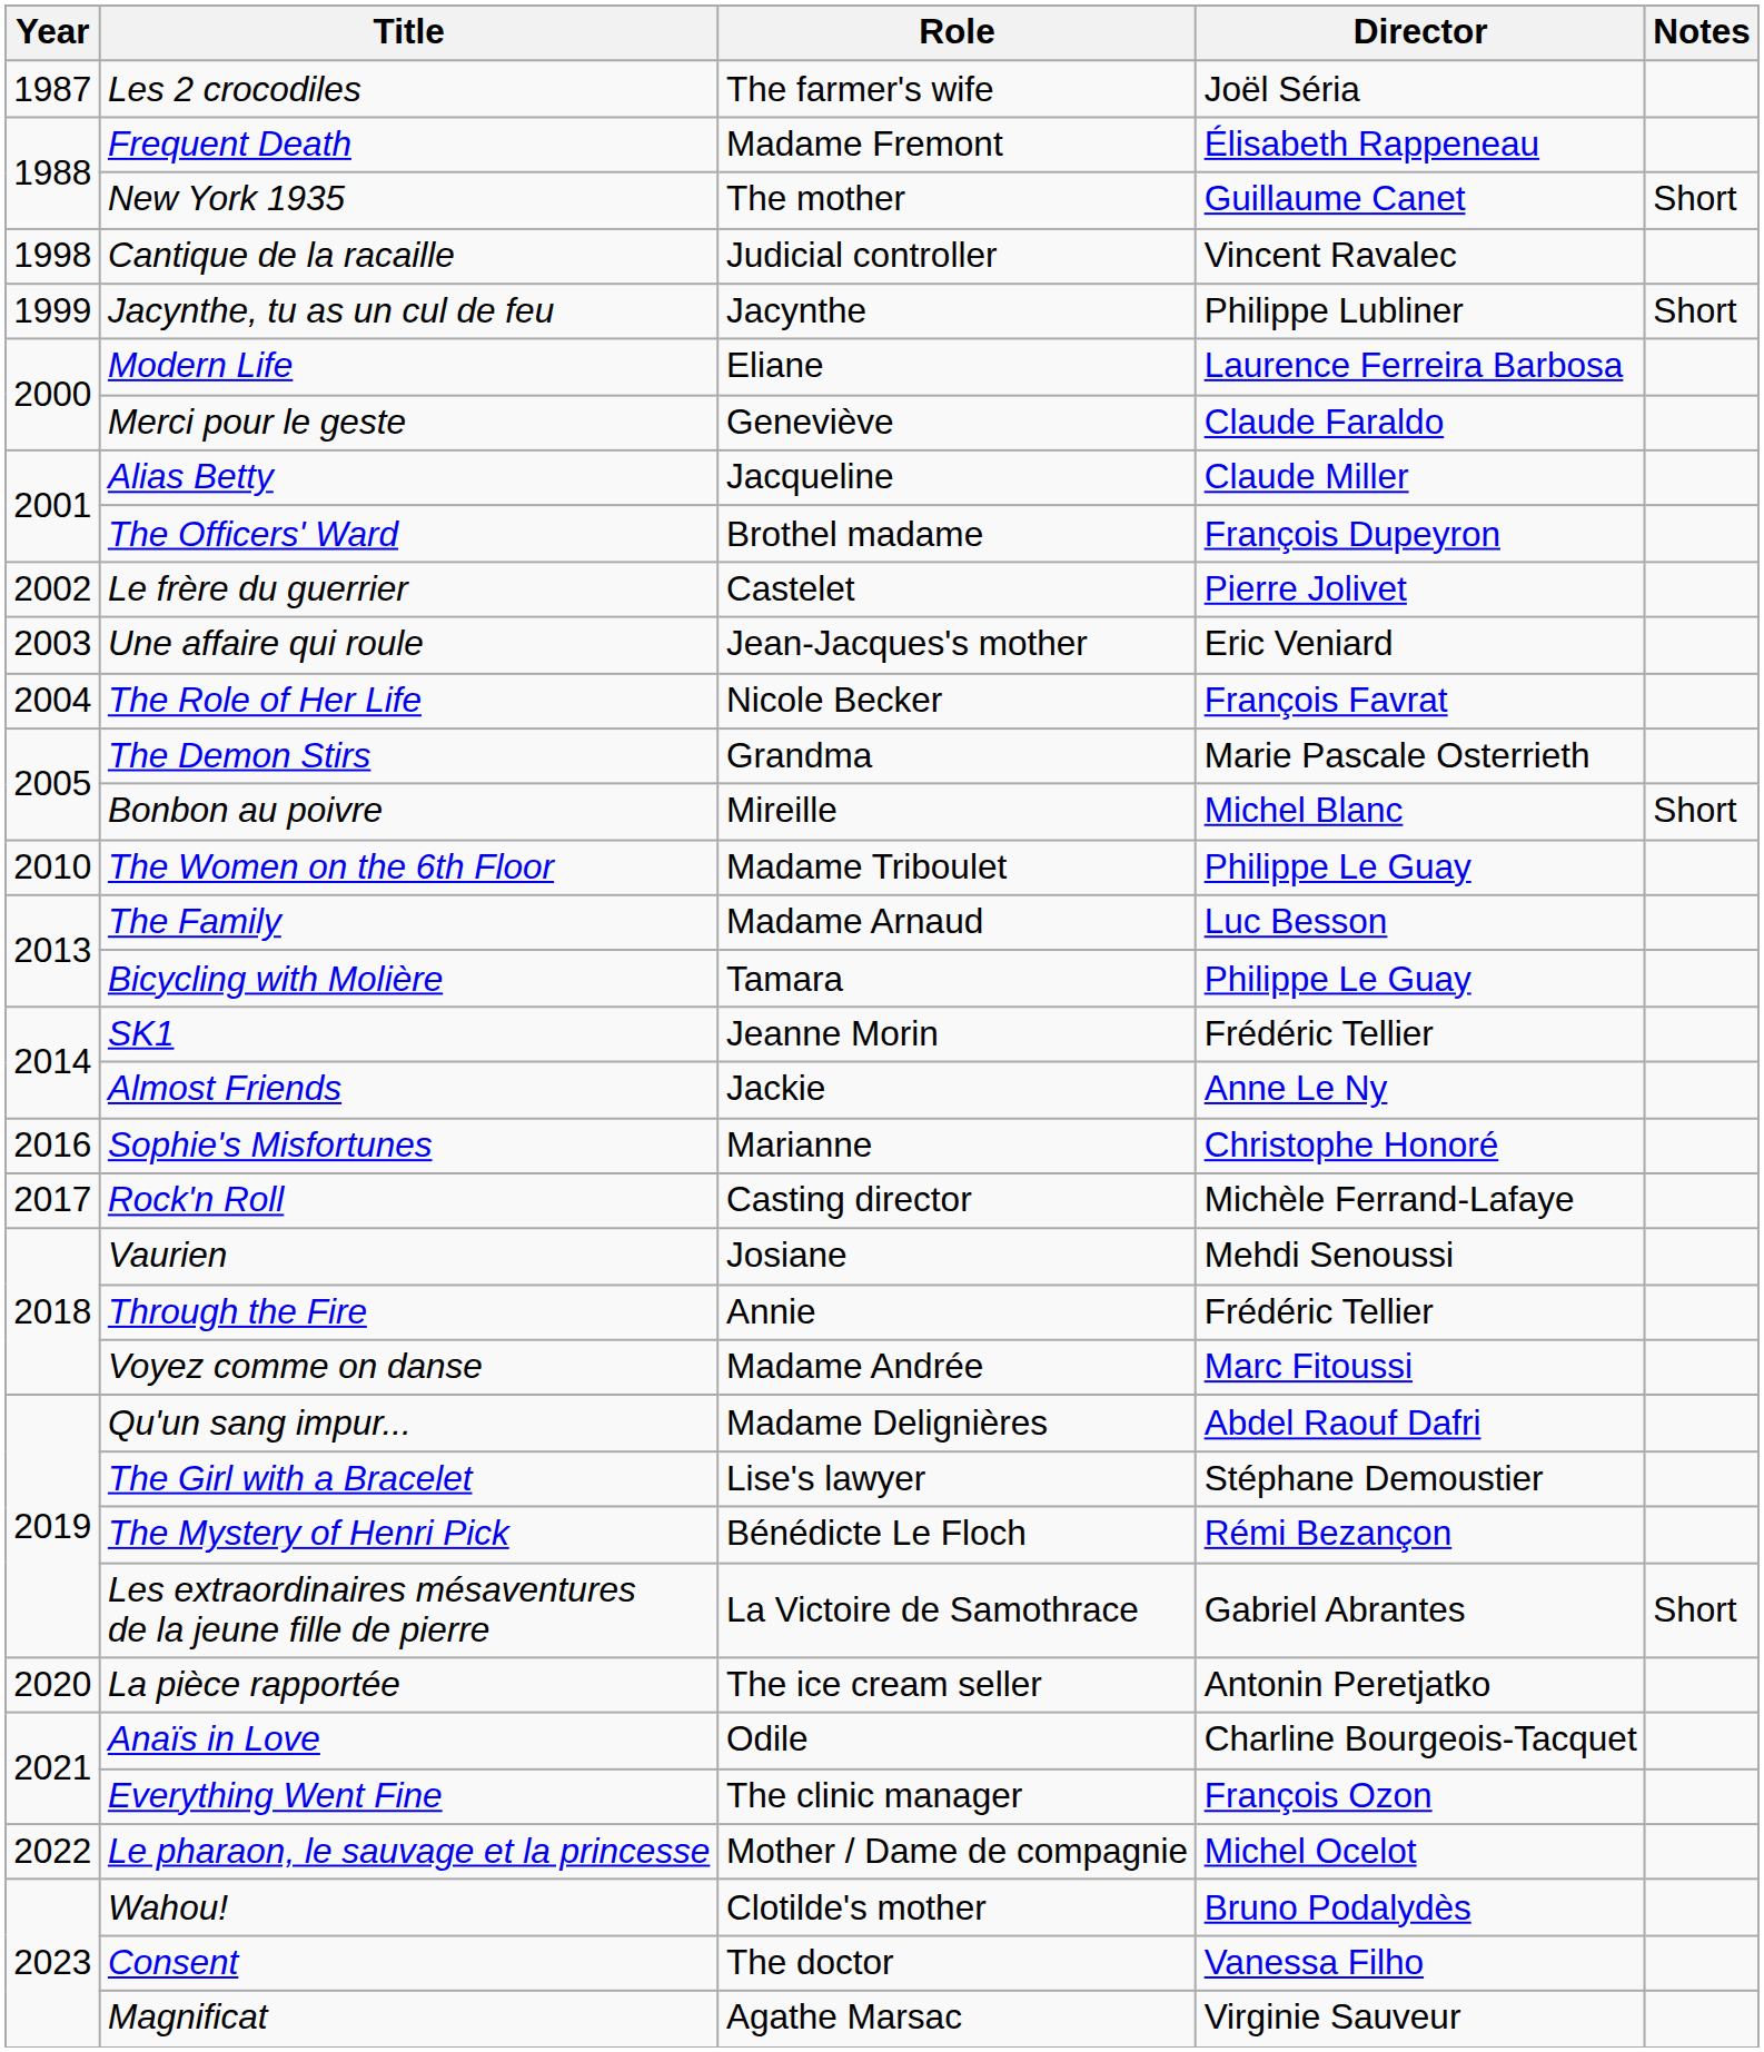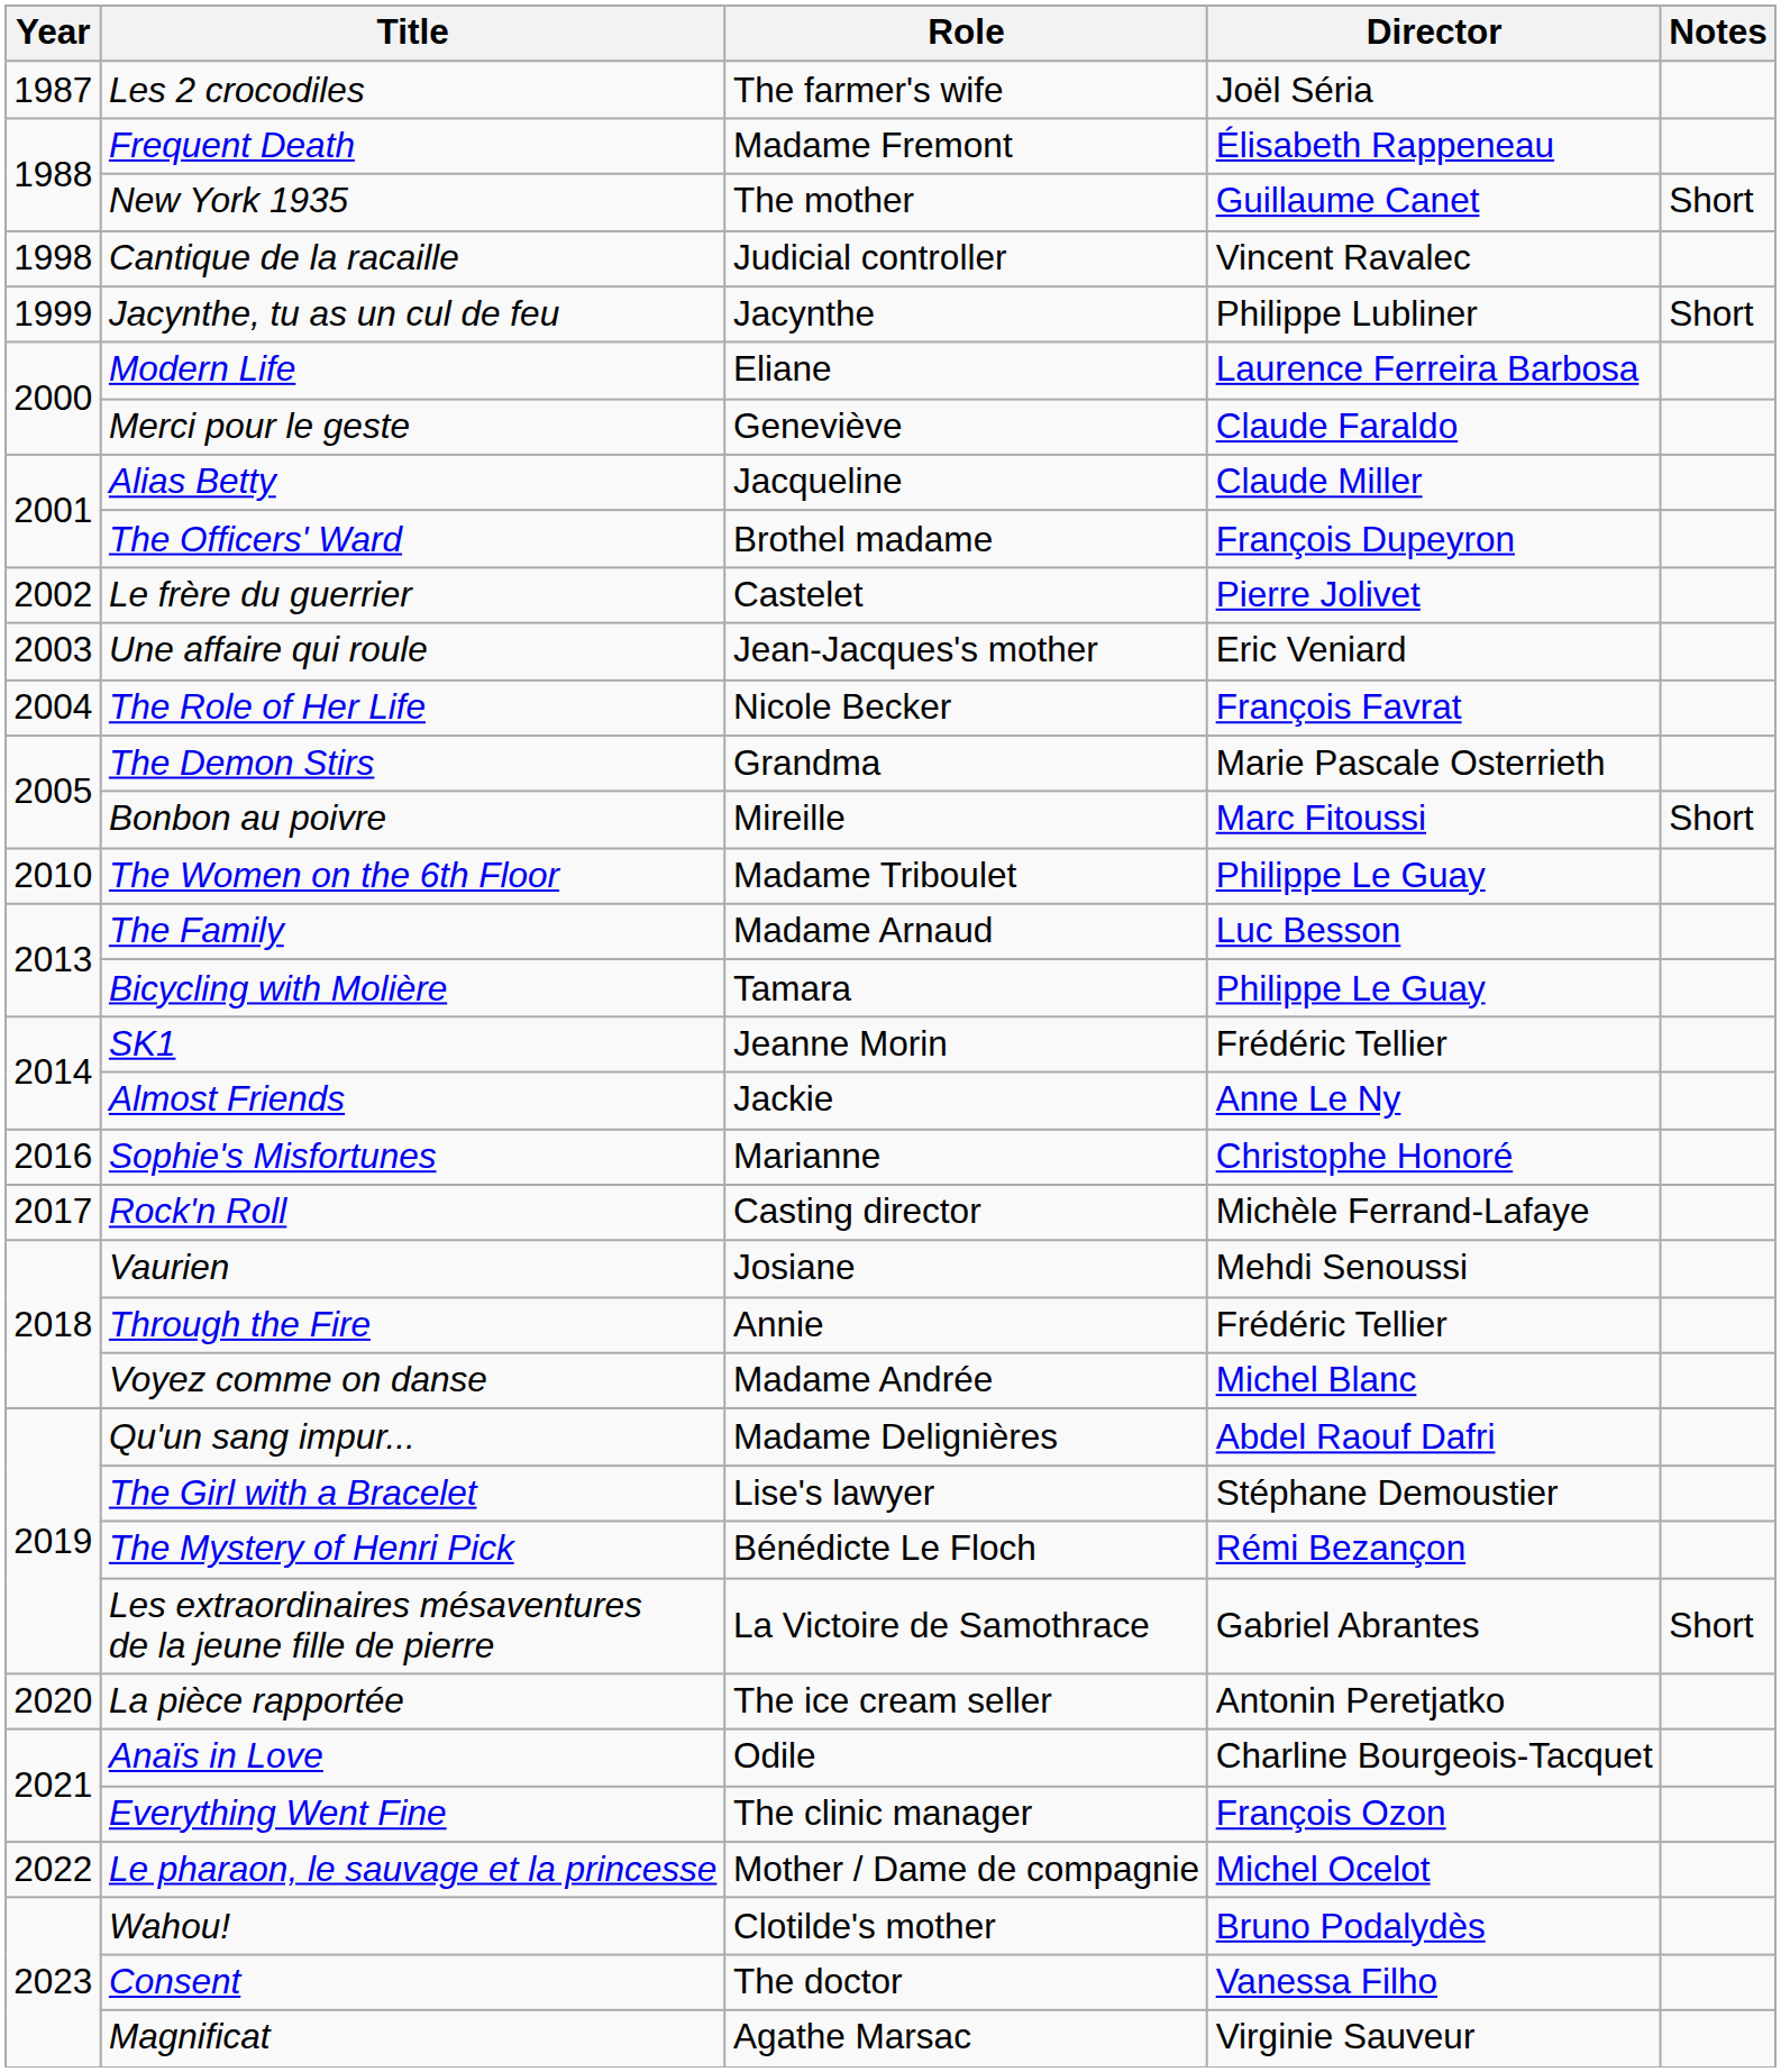Bonbon au poivre | Director: Michel Blanc -> Marc Fitoussi
Voyez comme on danse | Director: Marc Fitoussi -> Michel Blanc
